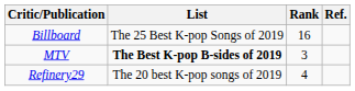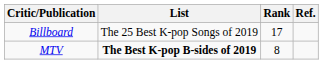Billboard | Rank: 16 -> 17
MTV | Rank: 3 -> 8
- row: Refinery29 | The 20 best K-pop songs of 2019 | 4
